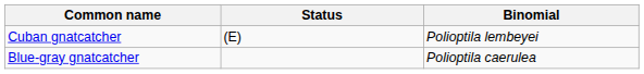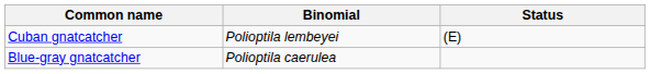columns swapped: Binomial <-> Status
